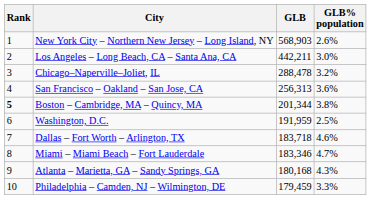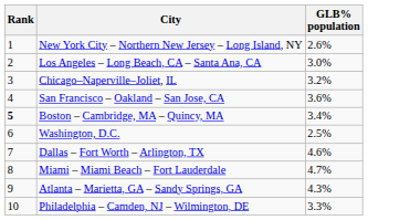- column: GLB | 568,903 | 442,211 | 288,478 | 256,313 | 201,344 | 191,959 | 183,718 | 183,346 | 180,168 | 179,459
Boston – Cambridge, MA – Quincy, MA | GLB% population: 3.8% -> 3.4%
